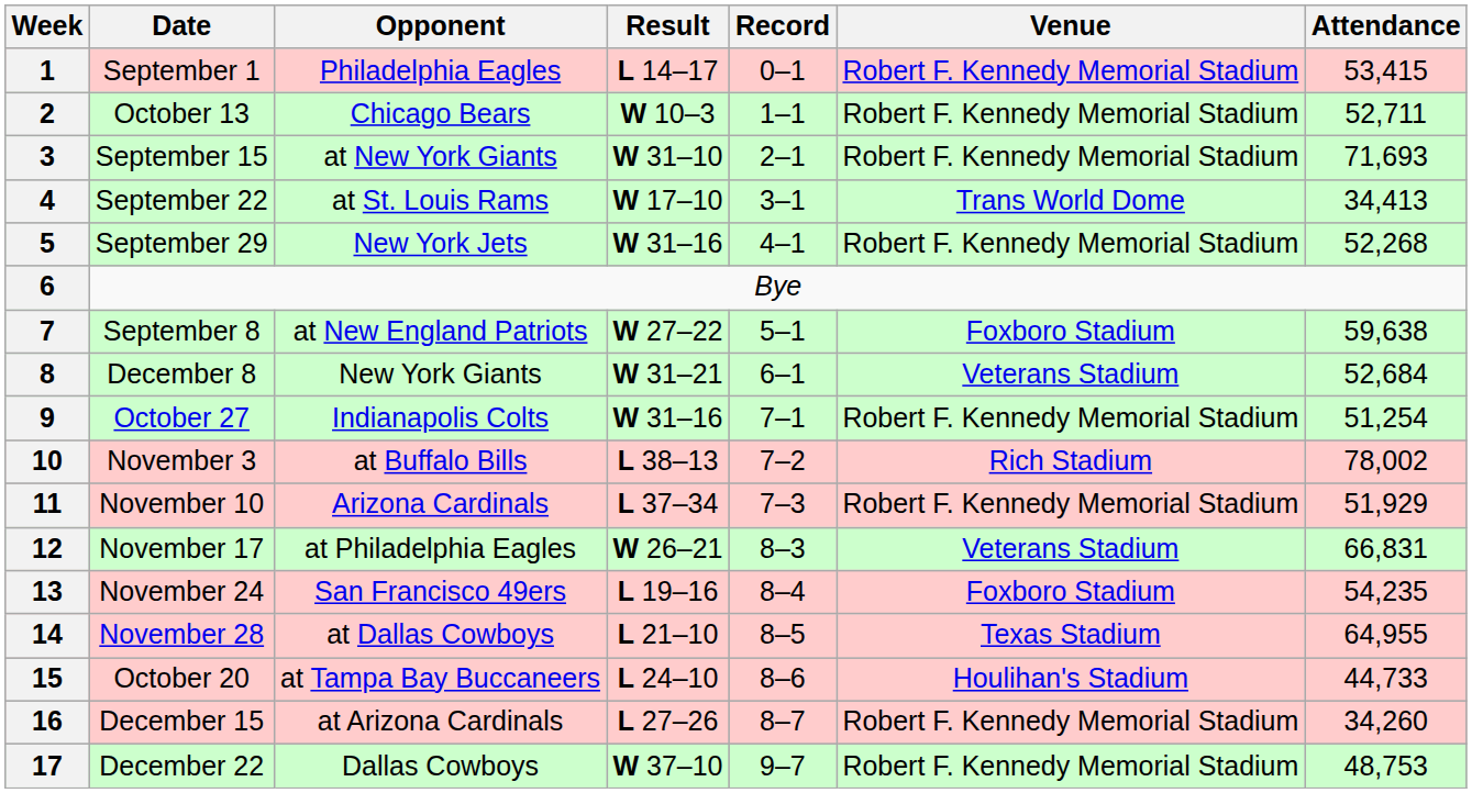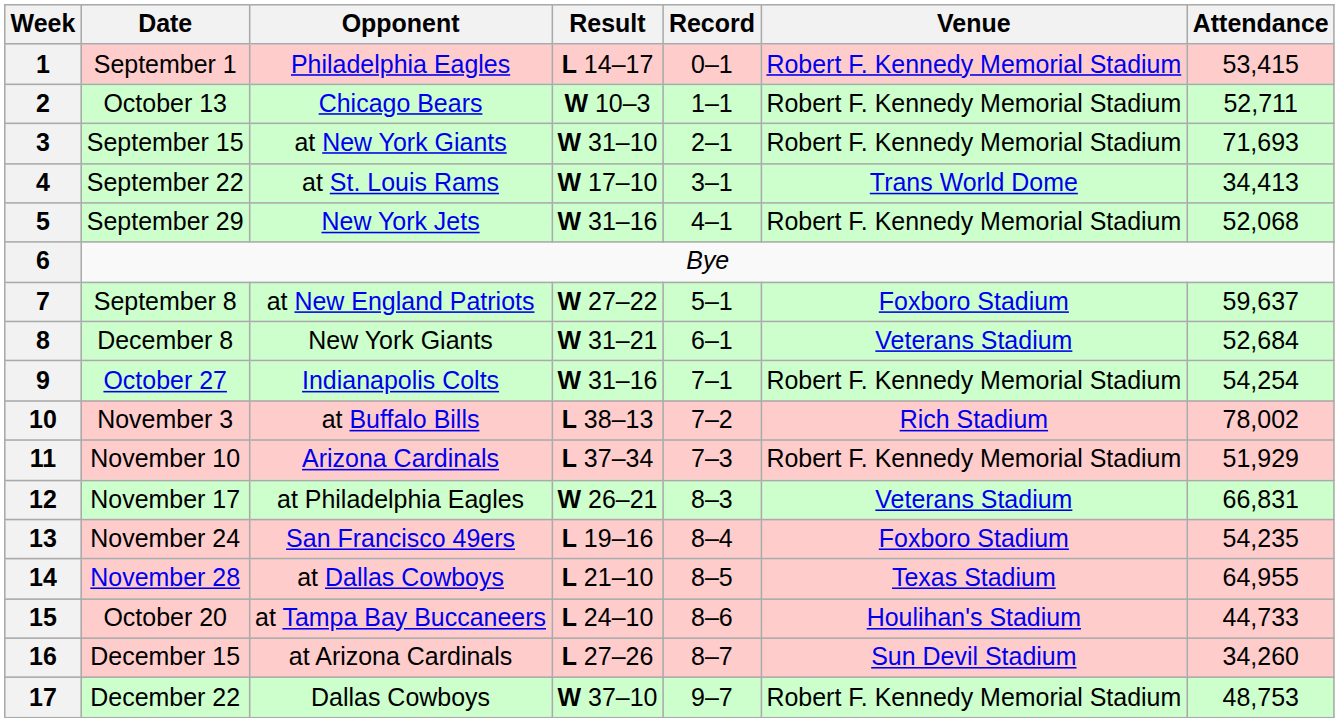5 | Attendance: 52,268 -> 52,068
7 | Attendance: 59,638 -> 59,637
9 | Attendance: 51,254 -> 54,254
16 | Venue: Robert F. Kennedy Memorial Stadium -> Sun Devil Stadium
